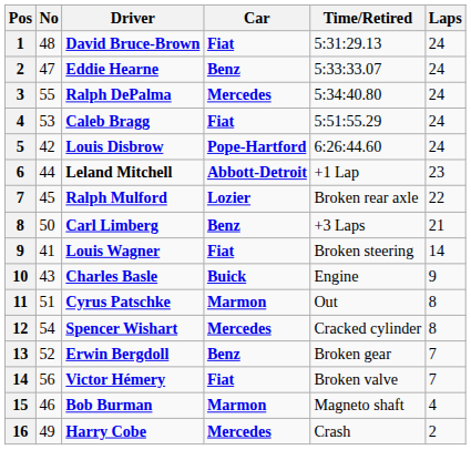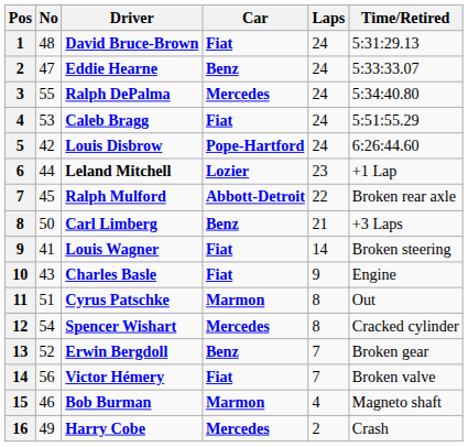columns swapped: Laps <-> Time/Retired
Leland Mitchell | Car: Abbott-Detroit -> Lozier
Ralph Mulford | Car: Lozier -> Abbott-Detroit
Charles Basle | Car: Buick -> Fiat
